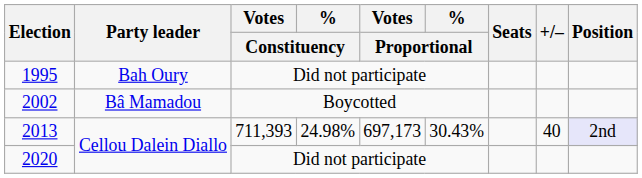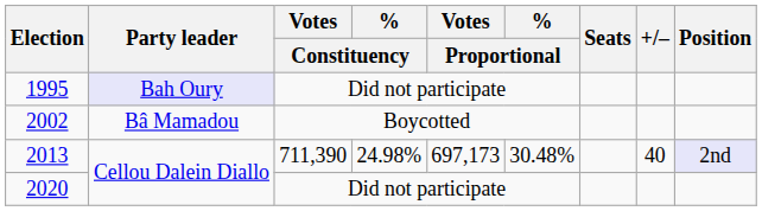1995 | Party leader: no background -> lavender background
2013 | Votes / Constituency: 711,393 -> 711,390
2013 | % / Proportional: 30.43% -> 30.48%
